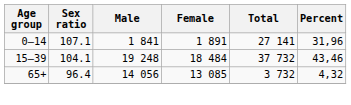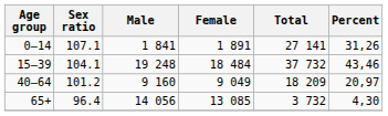0–14 | Percent: 31,96 -> 31,26
+ row: 40–64 | 101.2 | 9 160 | 9 049 | 18 209 | 20,97
65+ | Percent: 4,32 -> 4,30
